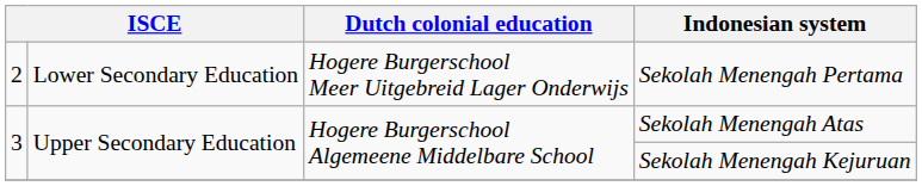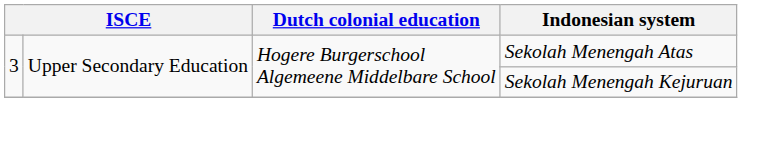- row: 2 | Lower Secondary Education | Hogere Burgerschool Meer Uitgebreid Lager Onderwijs | Sekolah Menengah Pertama
